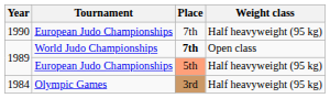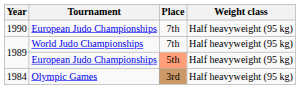1989 / World Judo Championships | Place: bold -> normal
1989 / World Judo Championships | Weight class: Open class -> Half heavyweight (95 kg)
